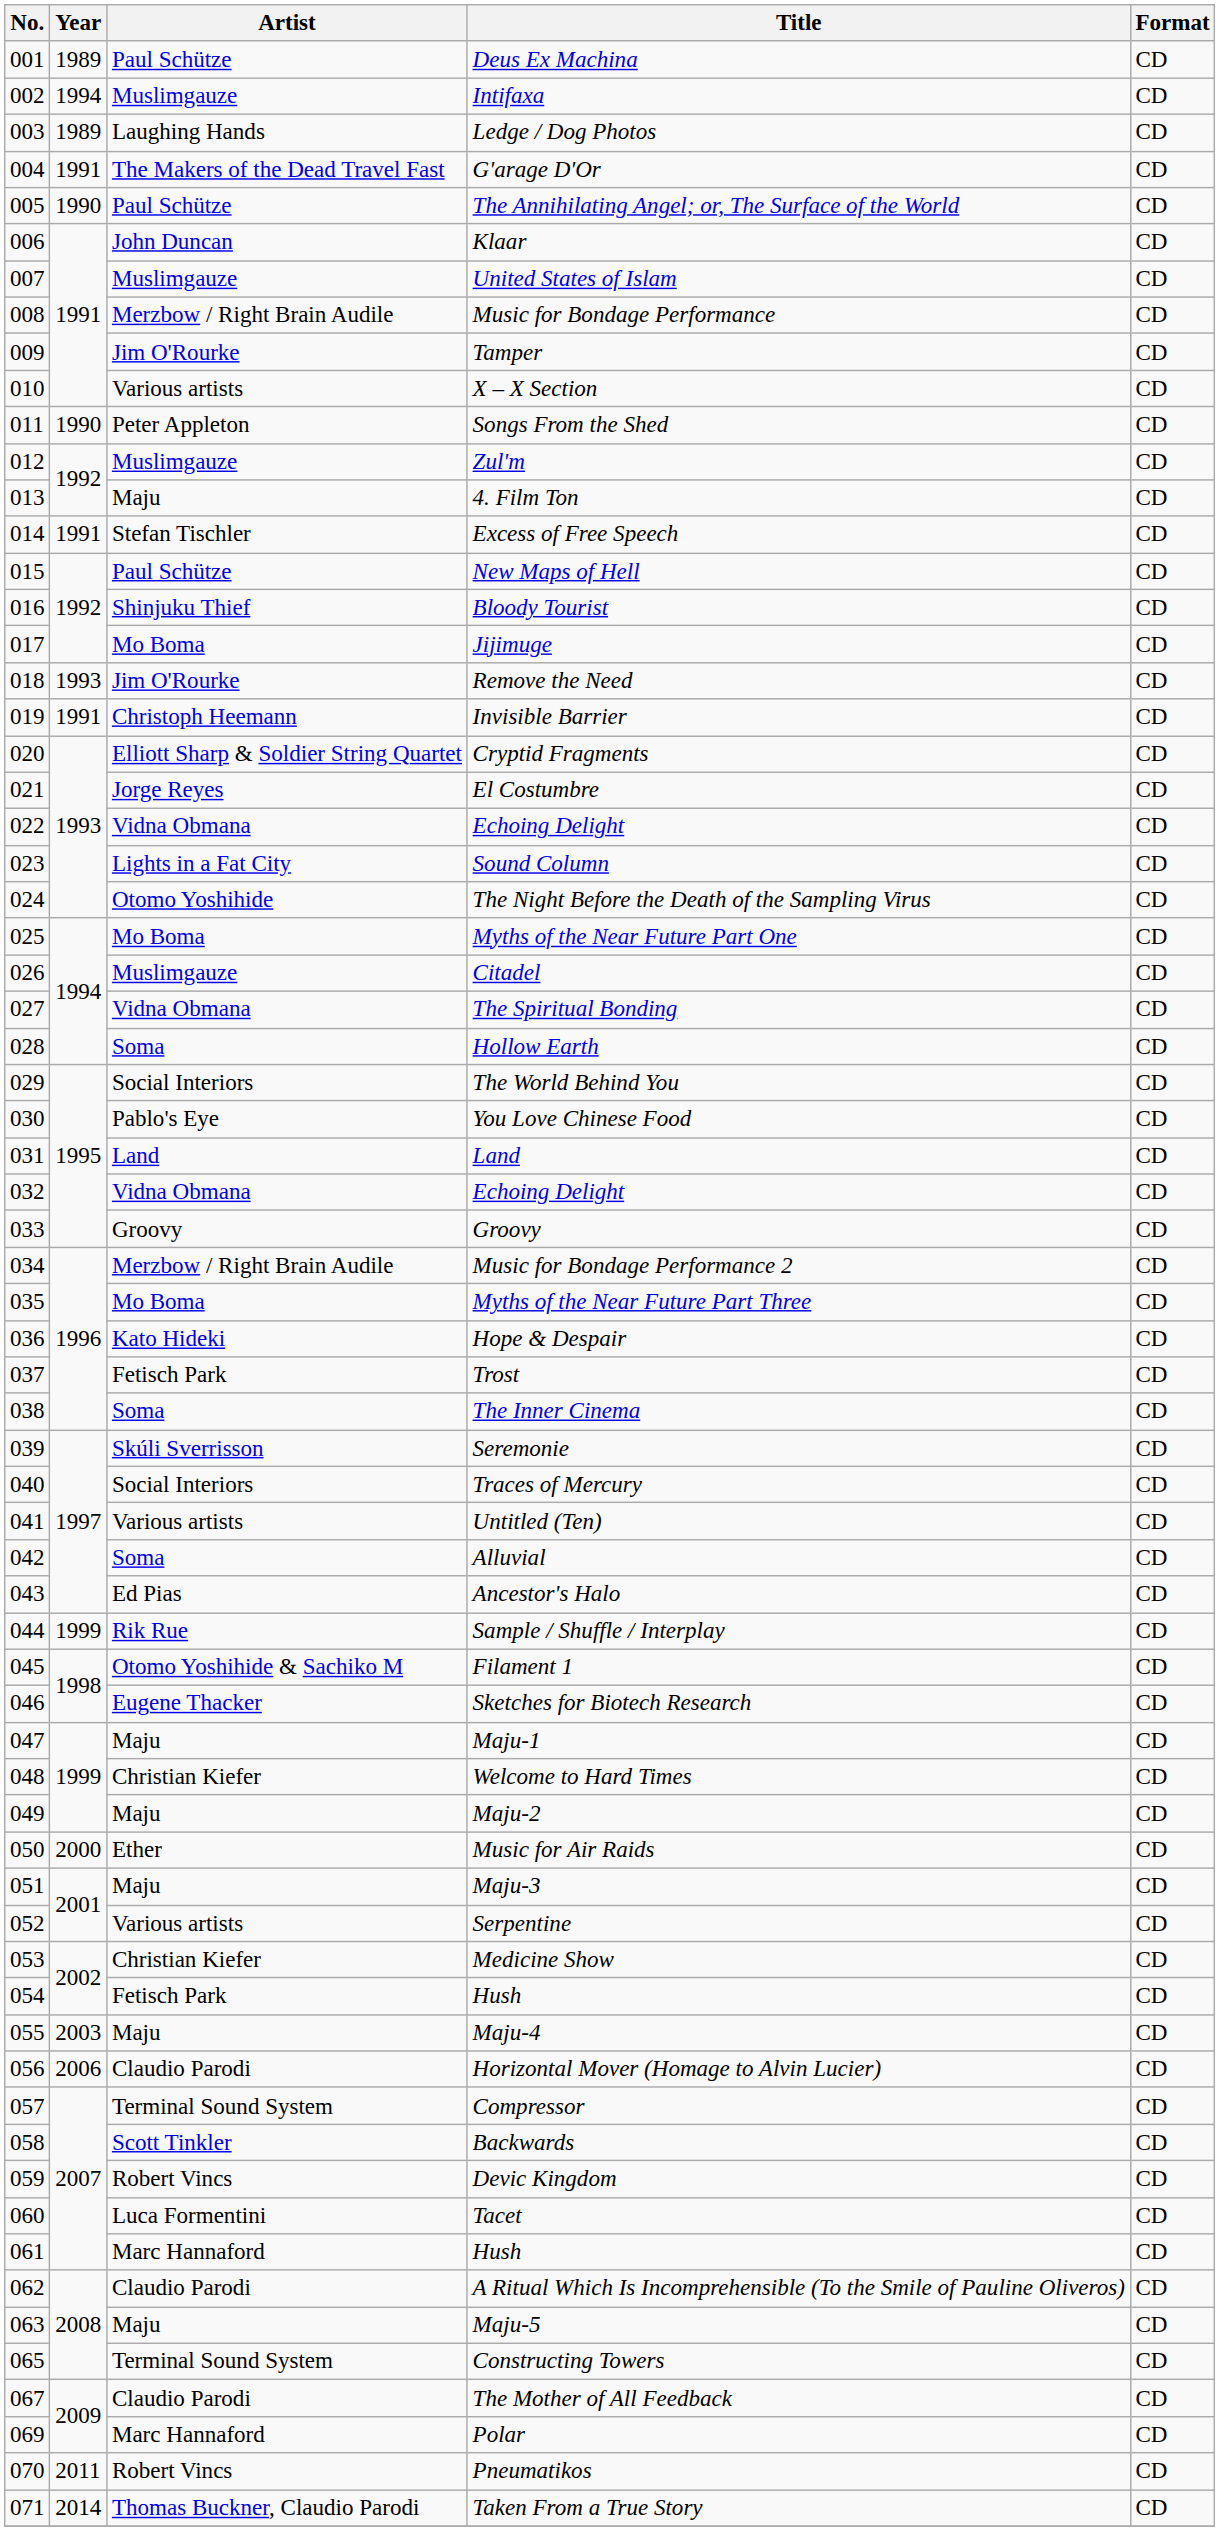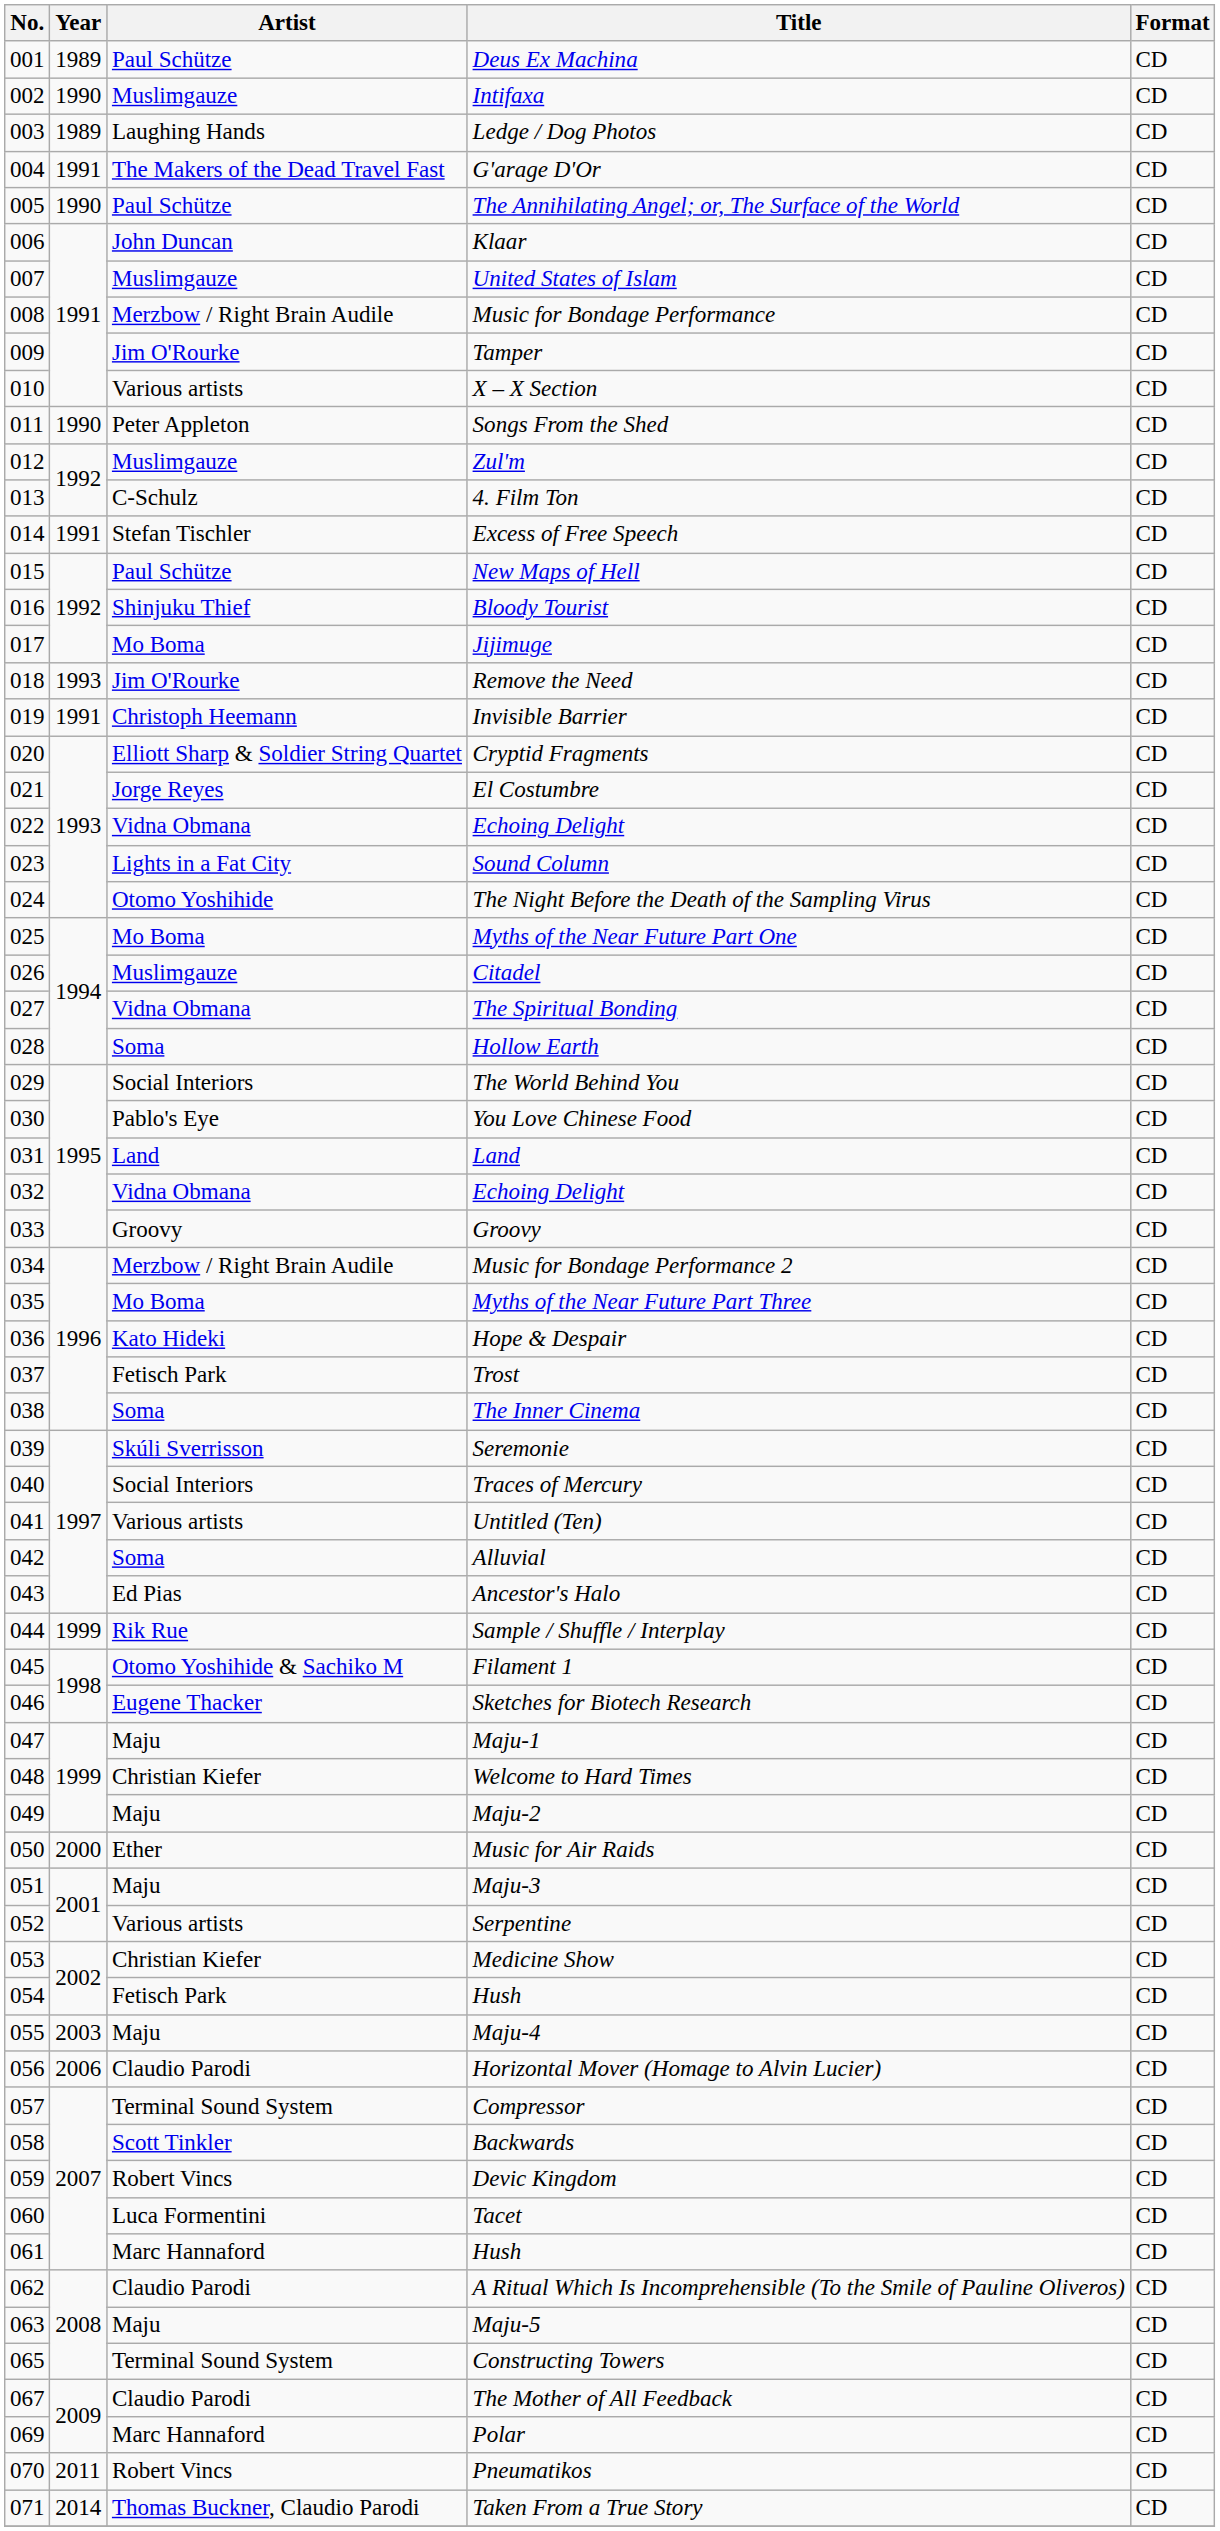Intifaxa | Year: 1994 -> 1990
4. Film Ton | Artist: Maju -> C-Schulz
